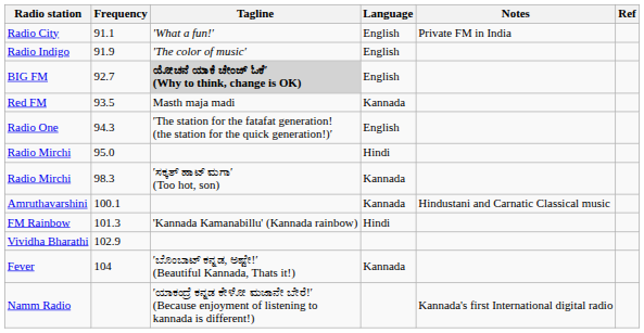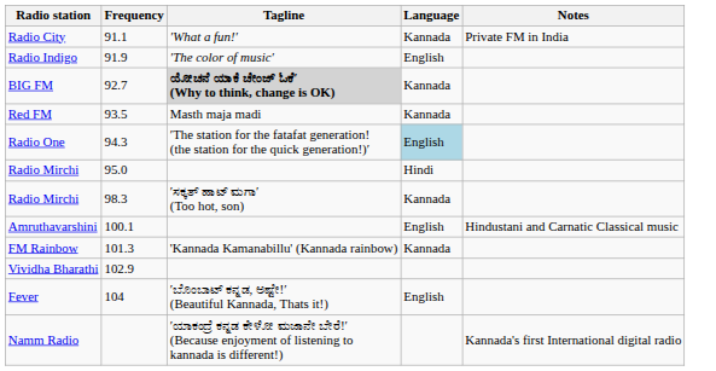- column: Ref
Radio City | Language: English -> Kannada
BIG FM | Language: English -> Kannada
Radio One | Language: no background -> lightblue background
Amruthavarshini | Language: Kannada -> English
FM Rainbow | Language: Hindi -> Kannada
Fever | Language: Kannada -> English
